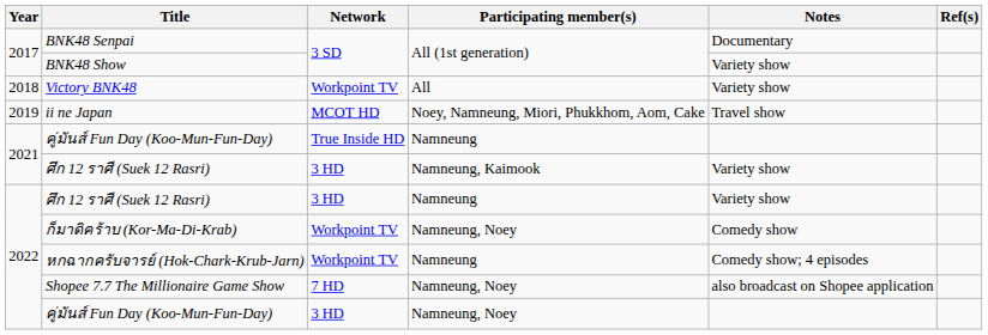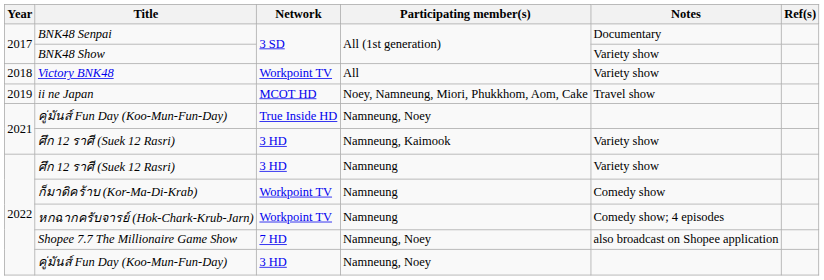2021 / คู่มันส์ Fun Day (Koo-Mun-Fun-Day) | Participating member(s): Namneung -> Namneung, Noey
ก็มาดิคร้าบ (Kor-Ma-Di-Krab) | Participating member(s): Namneung, Noey -> Namneung
